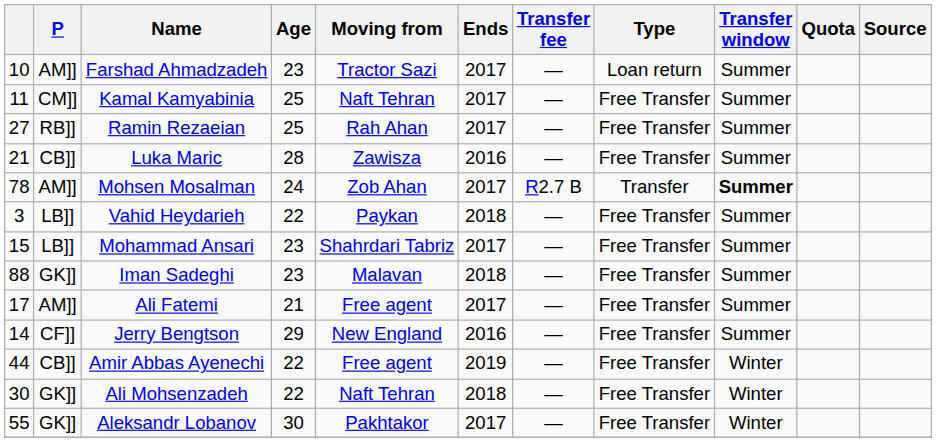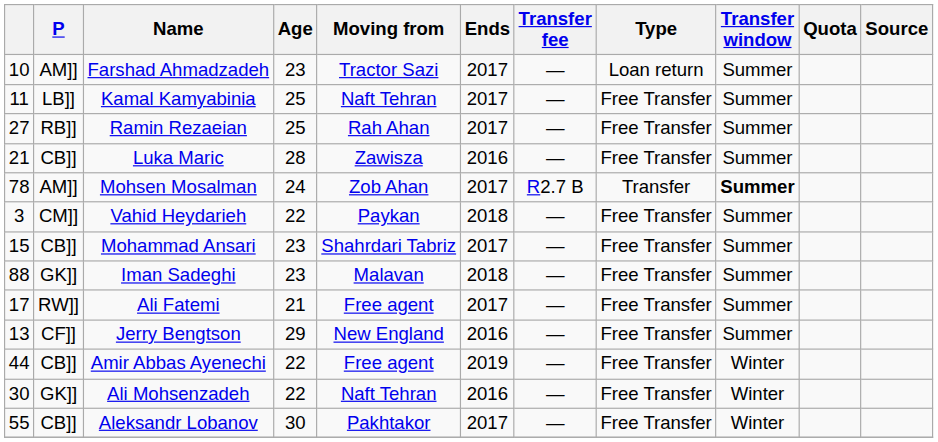Kamal Kamyabinia | P: CM]] -> LB]]
Vahid Heydarieh | P: LB]] -> CM]]
Mohammad Ansari | P: LB]] -> CB]]
Ali Fatemi | P: AM]] -> RW]]
Jerry Bengtson | column 1: 14 -> 13
Ali Mohsenzadeh | Ends: 2018 -> 2016
Aleksandr Lobanov | P: GK]] -> CB]]
